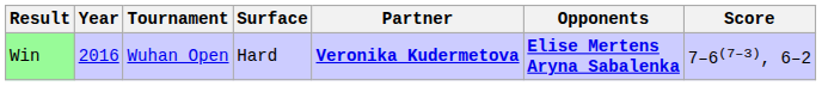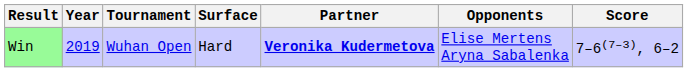Win | Year: 2016 -> 2019
Win | Opponents: bold -> normal
